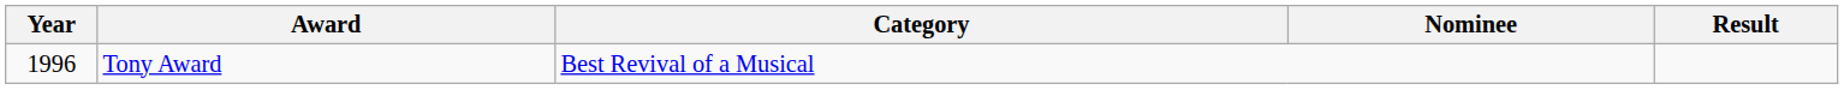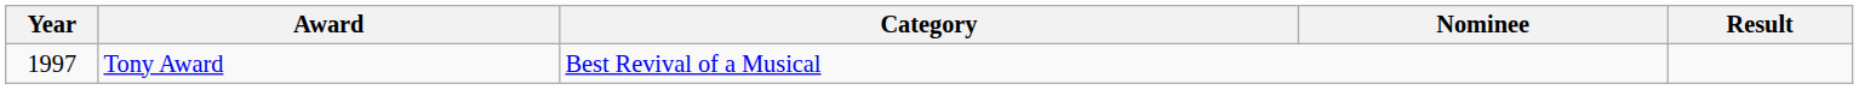Tony Award | Year: 1996 -> 1997
